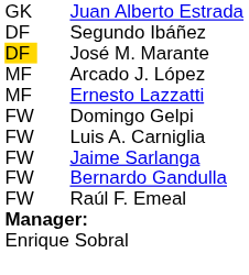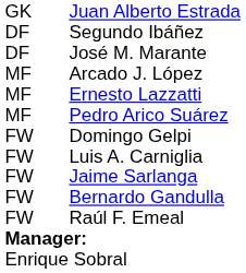José M. Marante | column 1: gold background -> no background
+ row: MF | Pedro Arico Suárez
